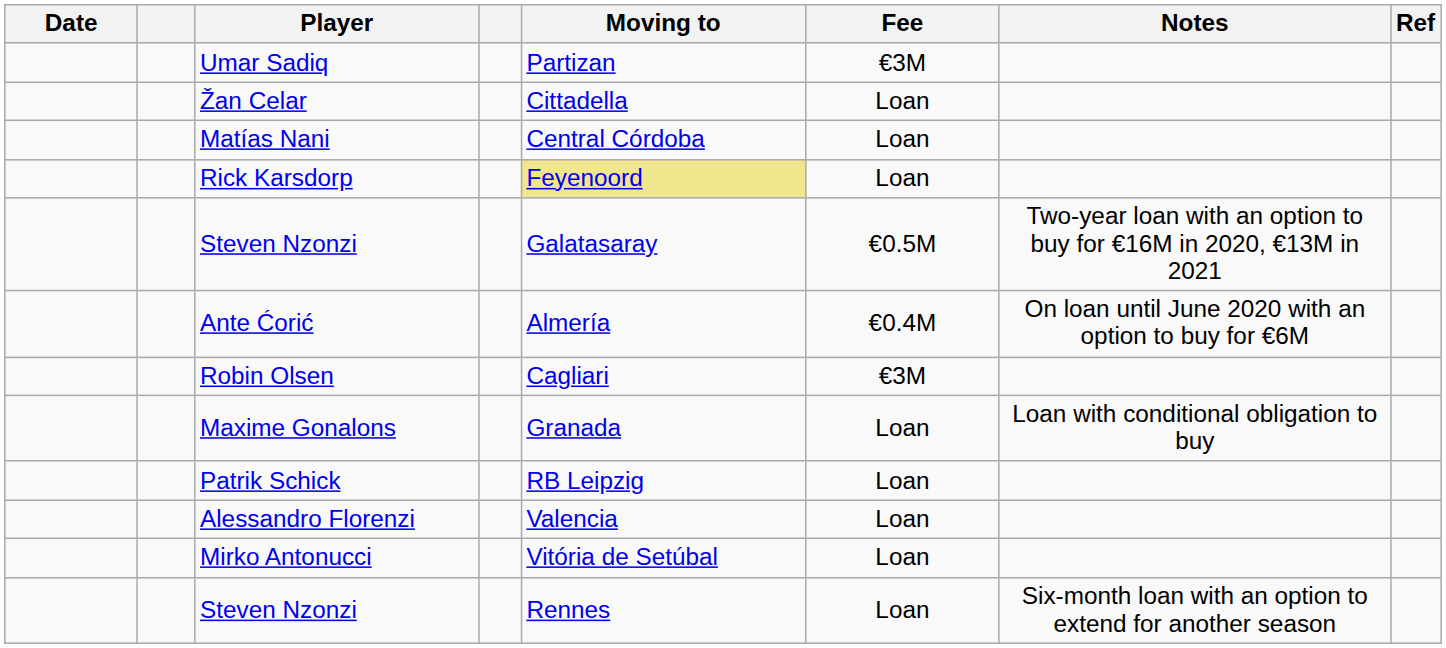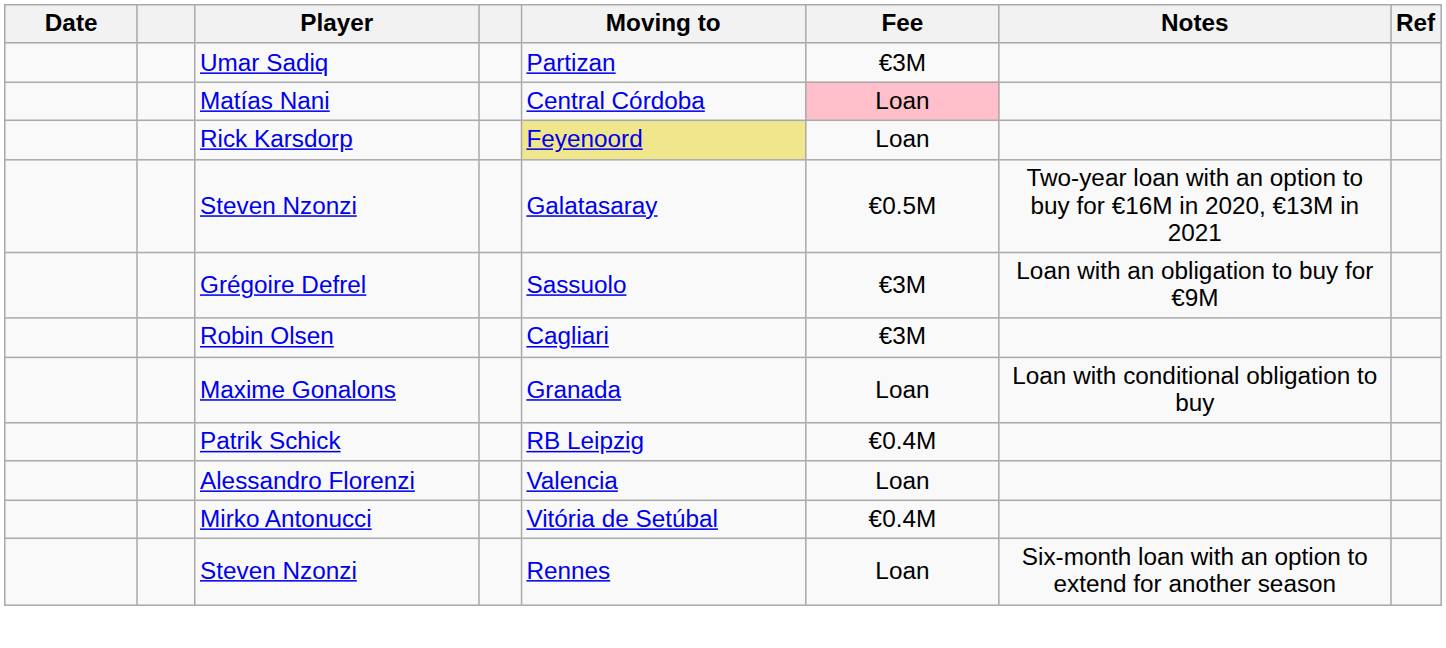- row: Žan Celar | Cittadella | Loan
Matías Nani | Fee: no background -> pink background
- row: Ante Ćorić | Almería | €0.4M | On loan until June 2020 with an option to buy for €6M
+ row: Grégoire Defrel | Sassuolo | €3M | Loan with an obligation to buy for €9M
Patrik Schick | Fee: Loan -> €0.4M
Mirko Antonucci | Fee: Loan -> €0.4M
